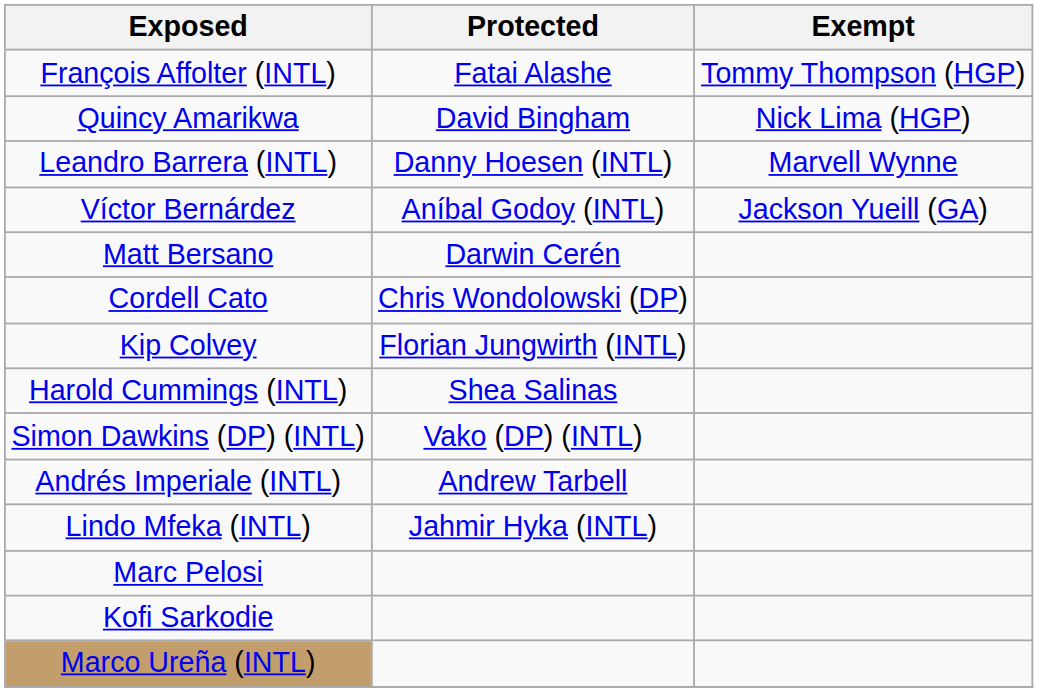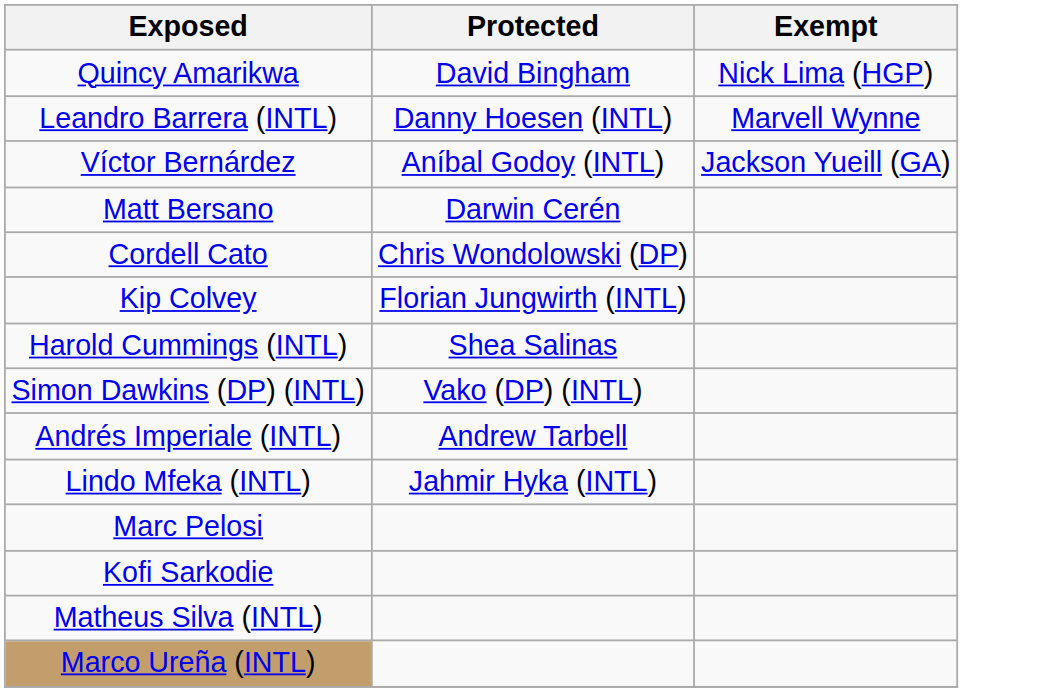- row: François Affolter (INTL) | Fatai Alashe | Tommy Thompson (HGP)
+ row: Matheus Silva (INTL)
